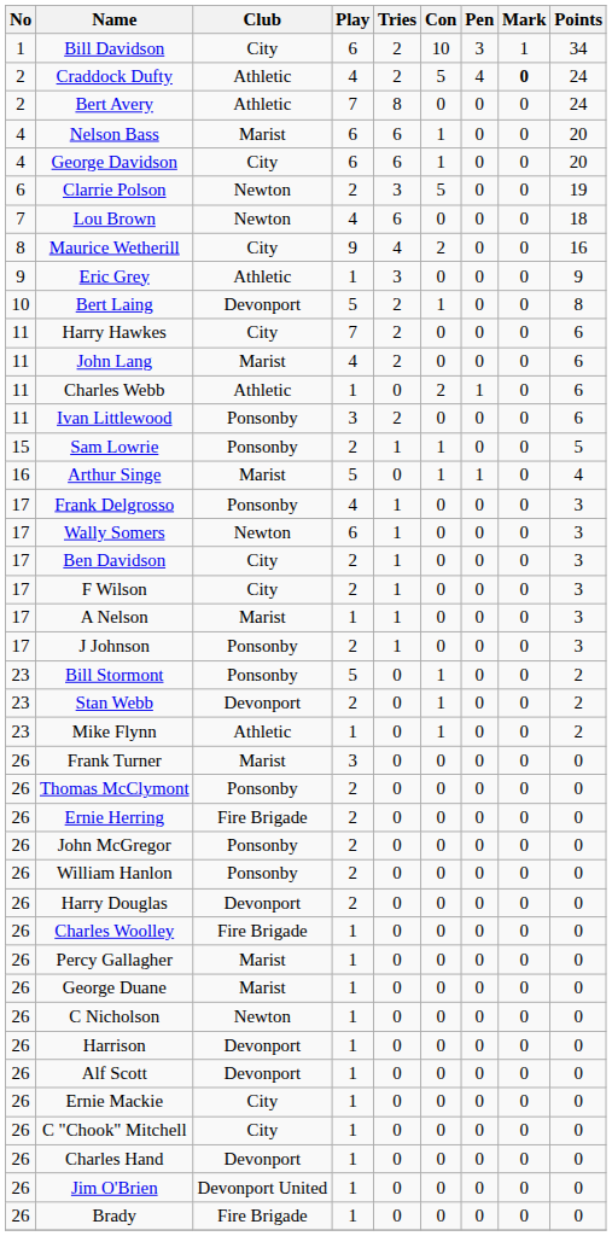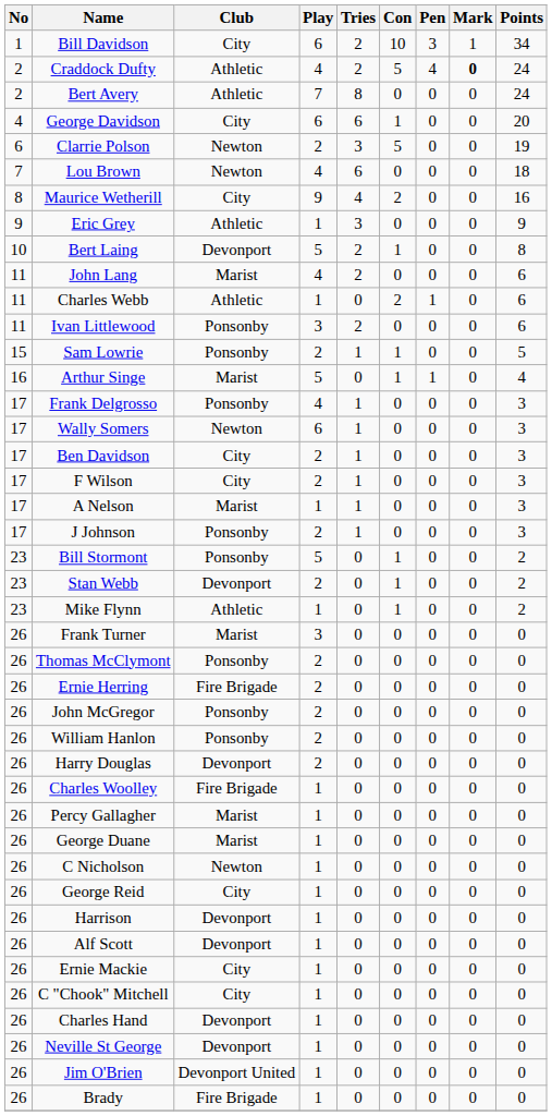- row: 4 | Nelson Bass | Marist | 6 | 6 | 1 | 0 | 0 | 20
- row: 11 | Harry Hawkes | City | 7 | 2 | 0 | 0 | 0 | 6
+ row: 26 | George Reid | City | 1 | 0 | 0 | 0 | 0 | 0
+ row: 26 | Neville St George | Devonport | 1 | 0 | 0 | 0 | 0 | 0
